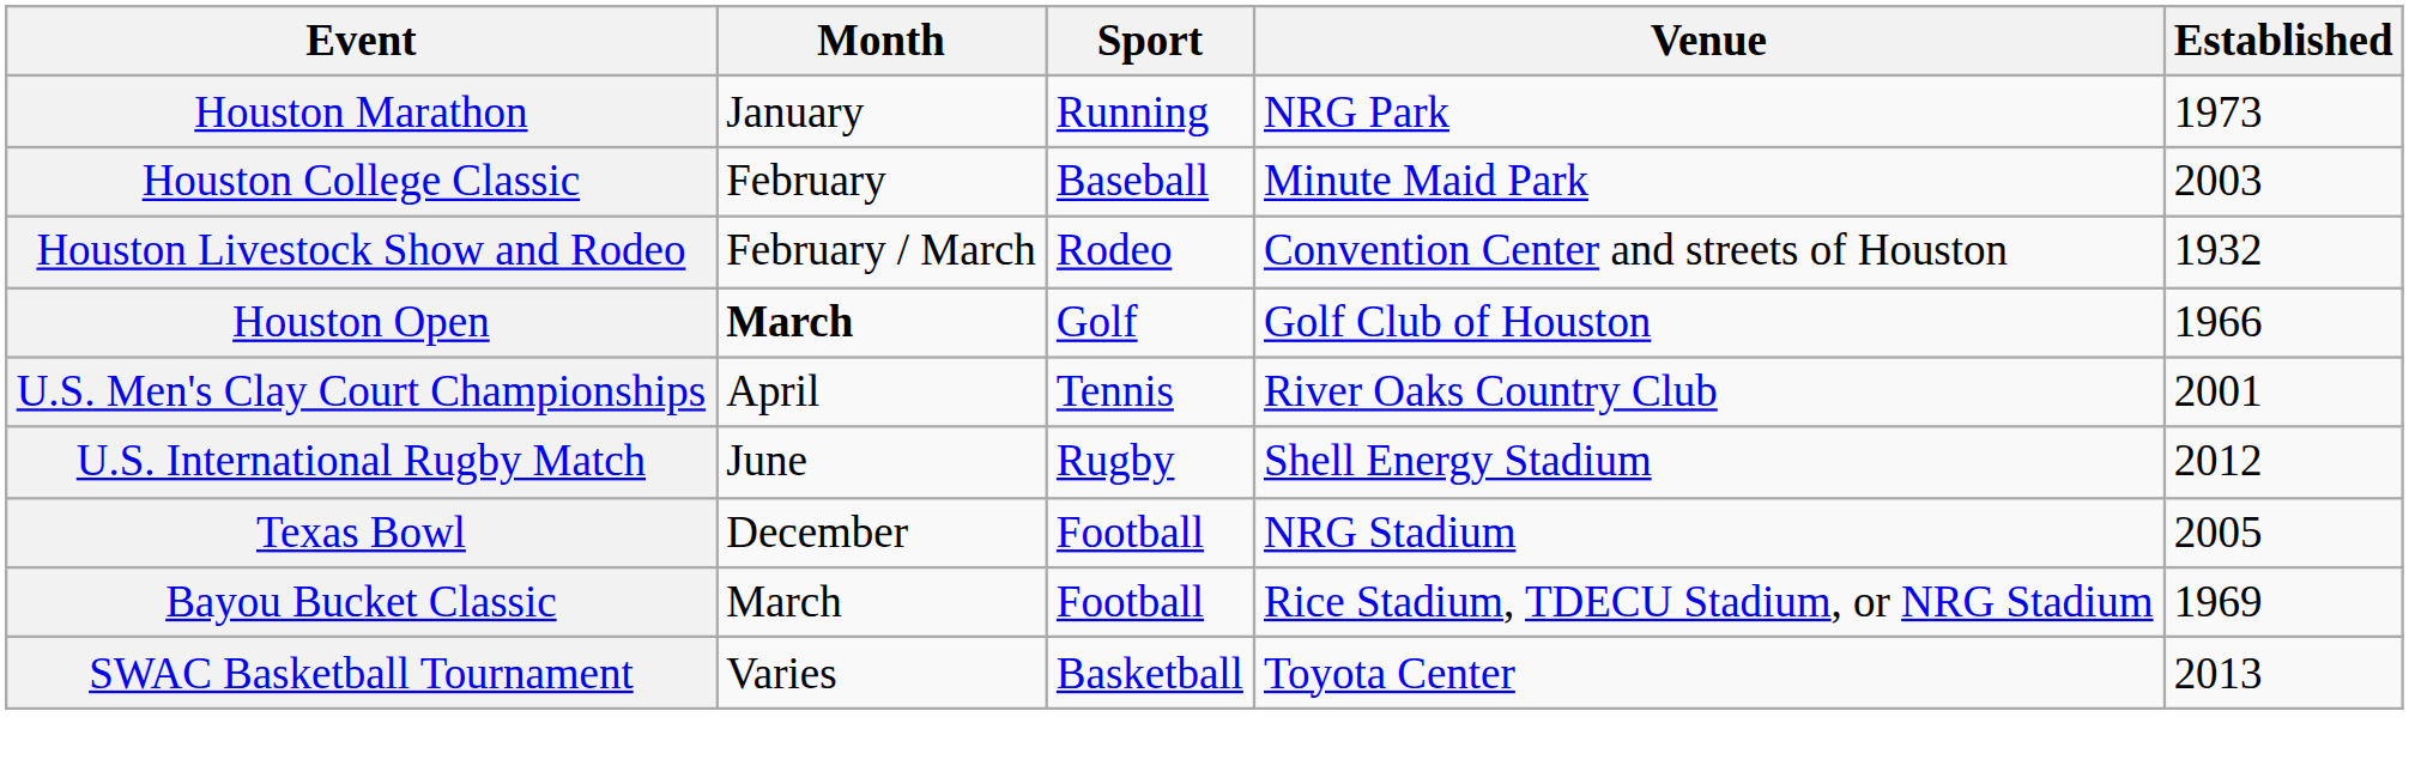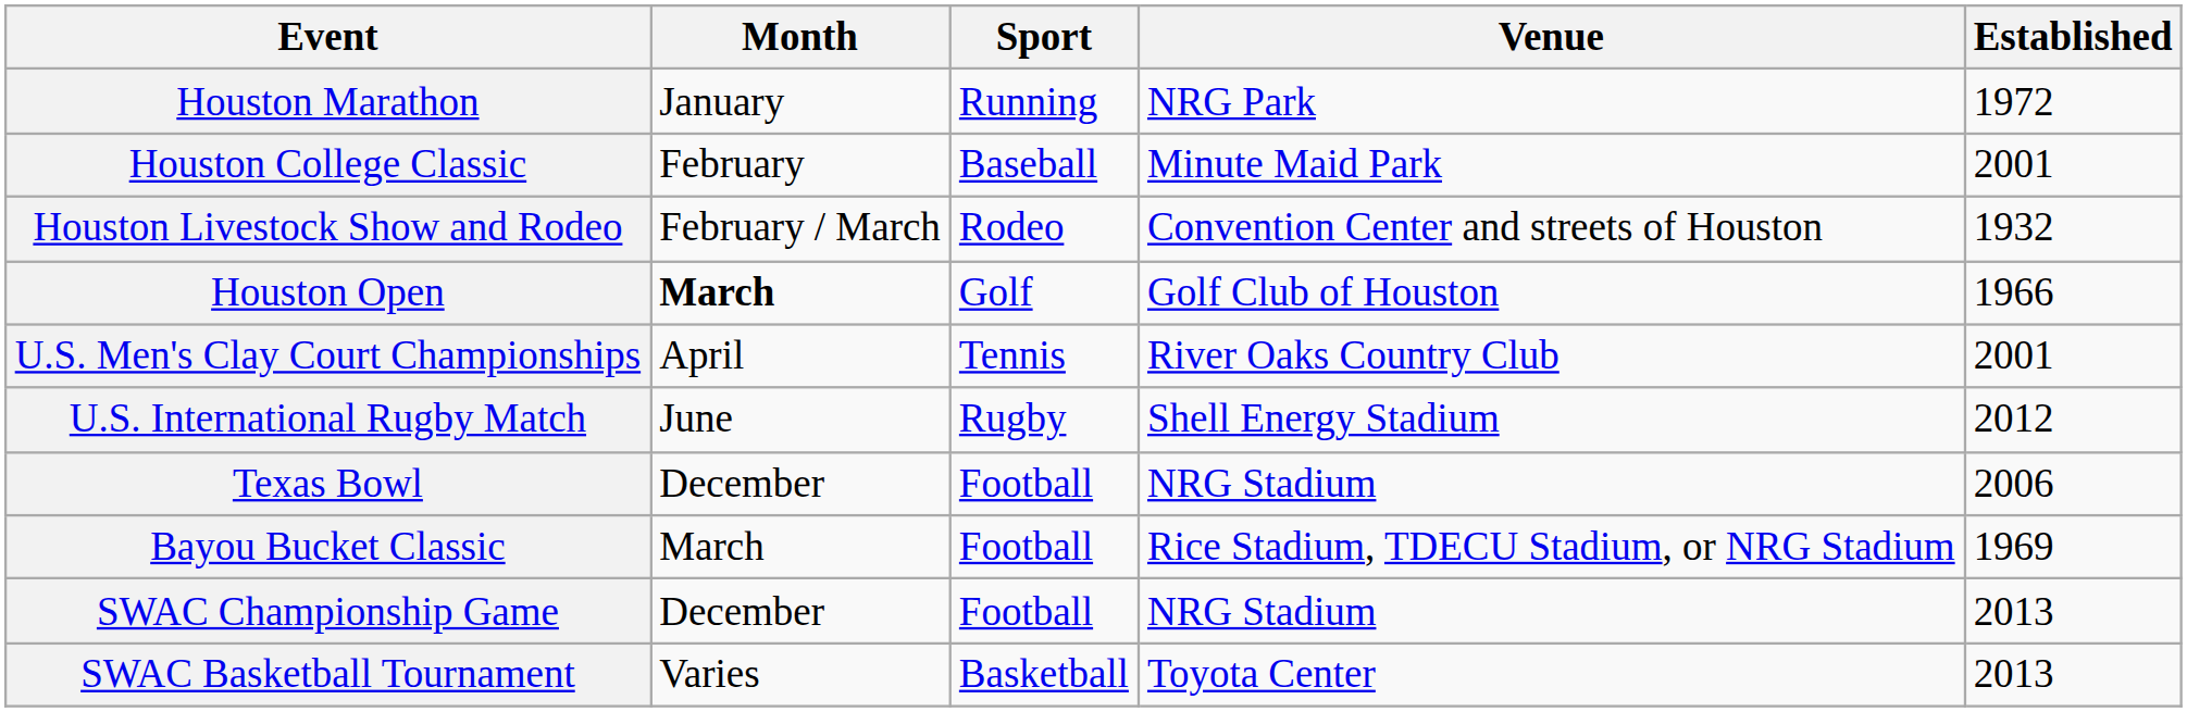Houston Marathon | Established: 1973 -> 1972
Houston College Classic | Established: 2003 -> 2001
Texas Bowl | Established: 2005 -> 2006
+ row: SWAC Championship Game | December | Football | NRG Stadium | 2013
